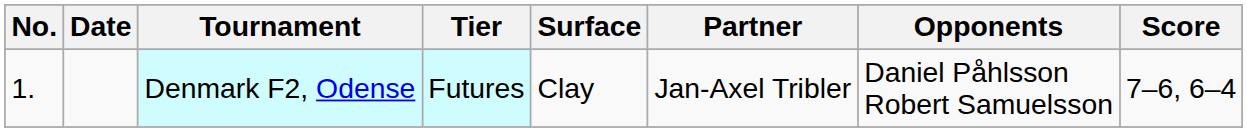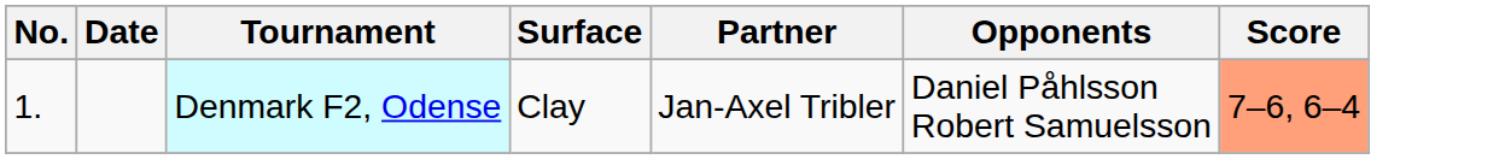- column: Tier | Futures
Denmark F2, Odense | Score: no background -> lightsalmon background
